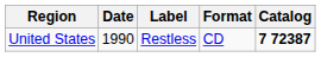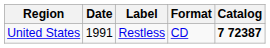United States | Date: 1990 -> 1991
